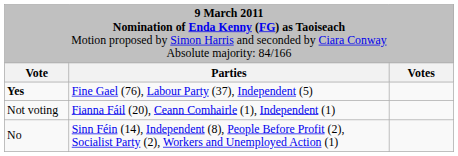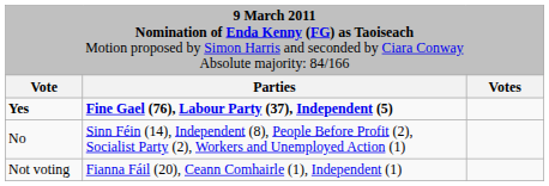Yes | column 2: normal -> bold
rows swapped: No <-> Not voting
